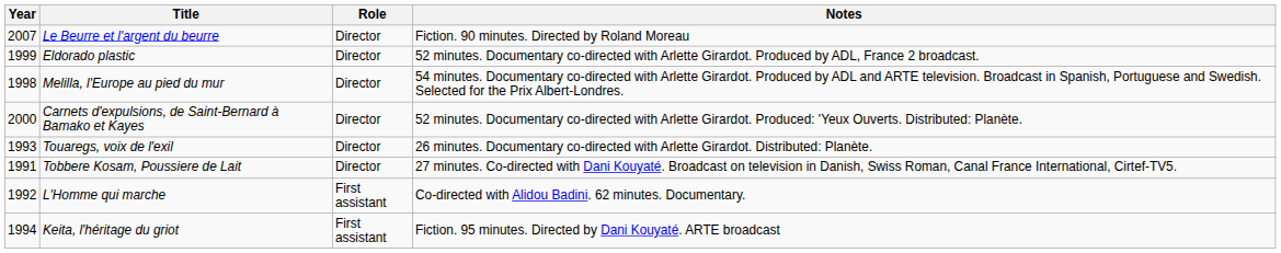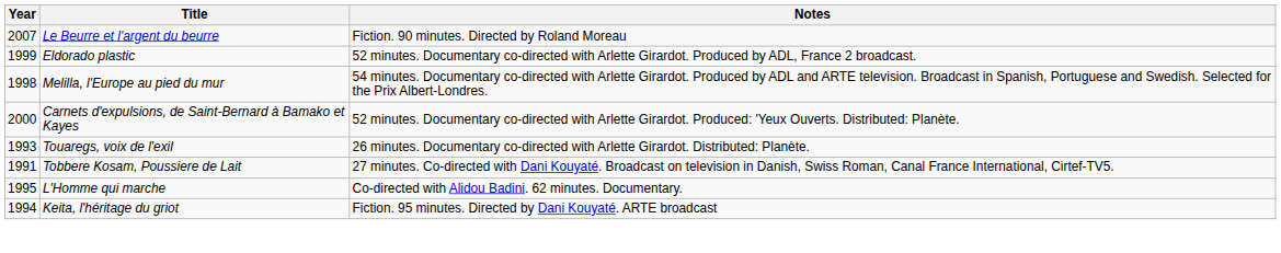- column: Role | Director | Director | Director | Director | Director | Director | First assistant | First assistant
L'Homme qui marche | Year: 1992 -> 1995
